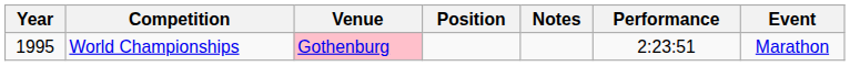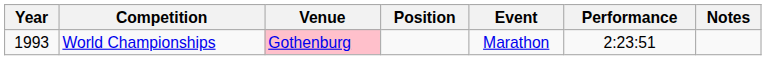columns swapped: Event <-> Notes
World Championships | Year: 1995 -> 1993
